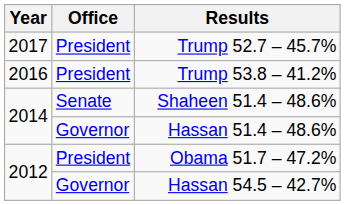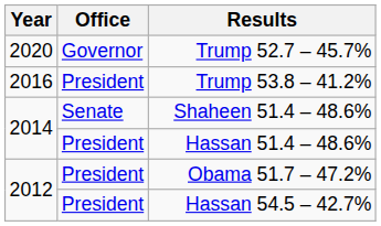Trump 52.7 – 45.7% | Year: 2017 -> 2020
Trump 52.7 – 45.7% | Office: President -> Governor
Hassan 51.4 – 48.6% | Office: Governor -> President
Hassan 54.5 – 42.7% | Office: Governor -> President
